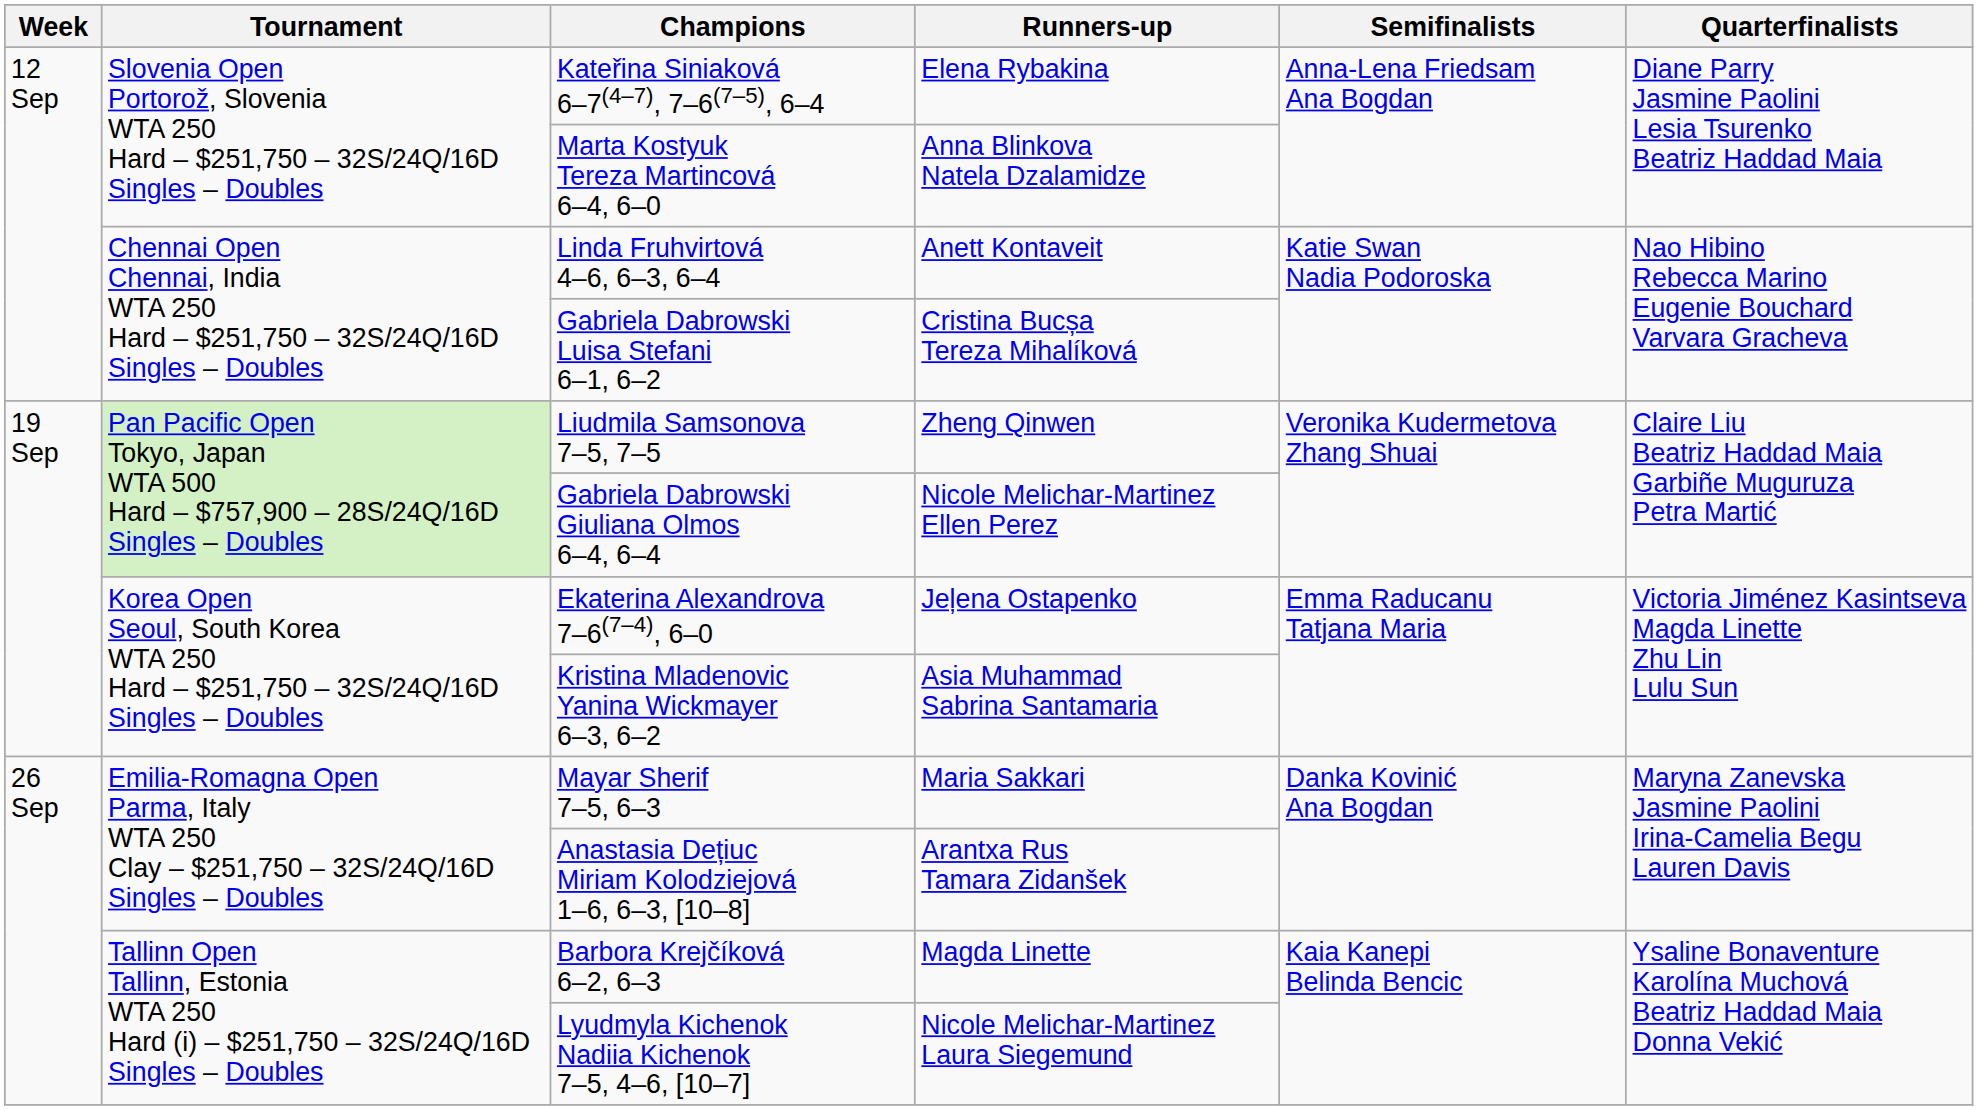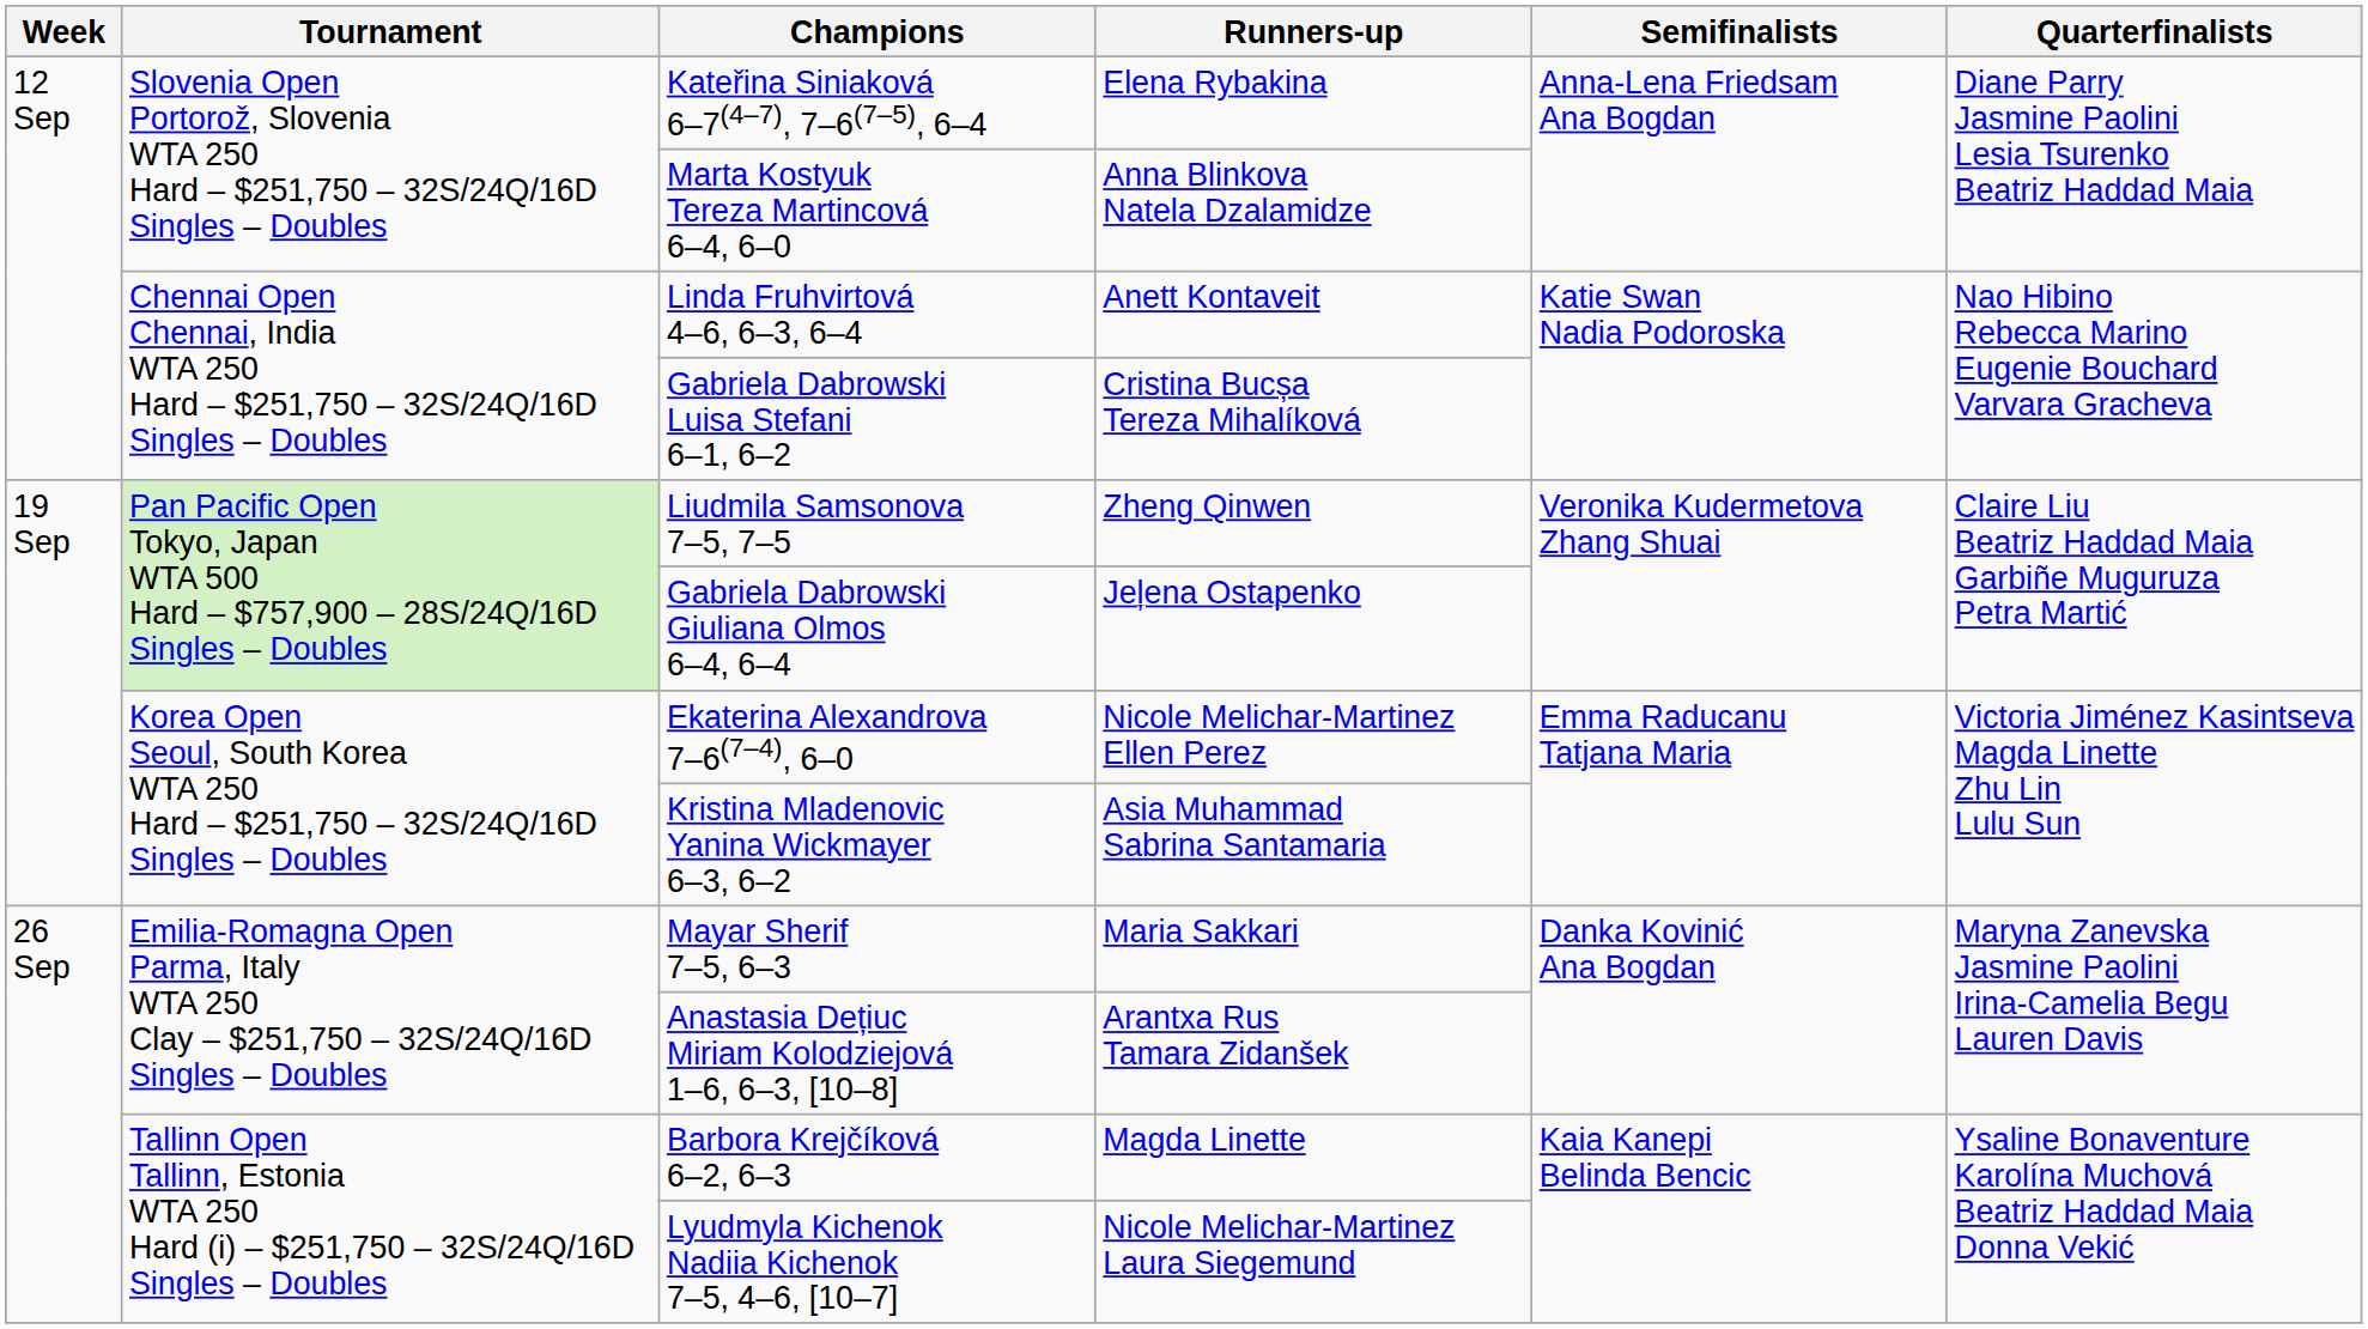Gabriela Dabrowski Giuliana Olmos 6–4, 6–4 | Runners-up: Nicole Melichar-Martinez Ellen Perez -> Jeļena Ostapenko
Ekaterina Alexandrova 7–6(7–4), 6–0 | Runners-up: Jeļena Ostapenko -> Nicole Melichar-Martinez Ellen Perez
